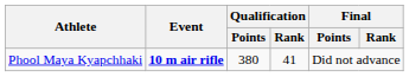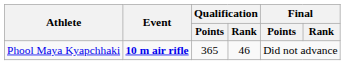Phool Maya Kyapchhaki | Qualification / Points: 380 -> 365
Phool Maya Kyapchhaki | Qualification / Rank: 41 -> 46
